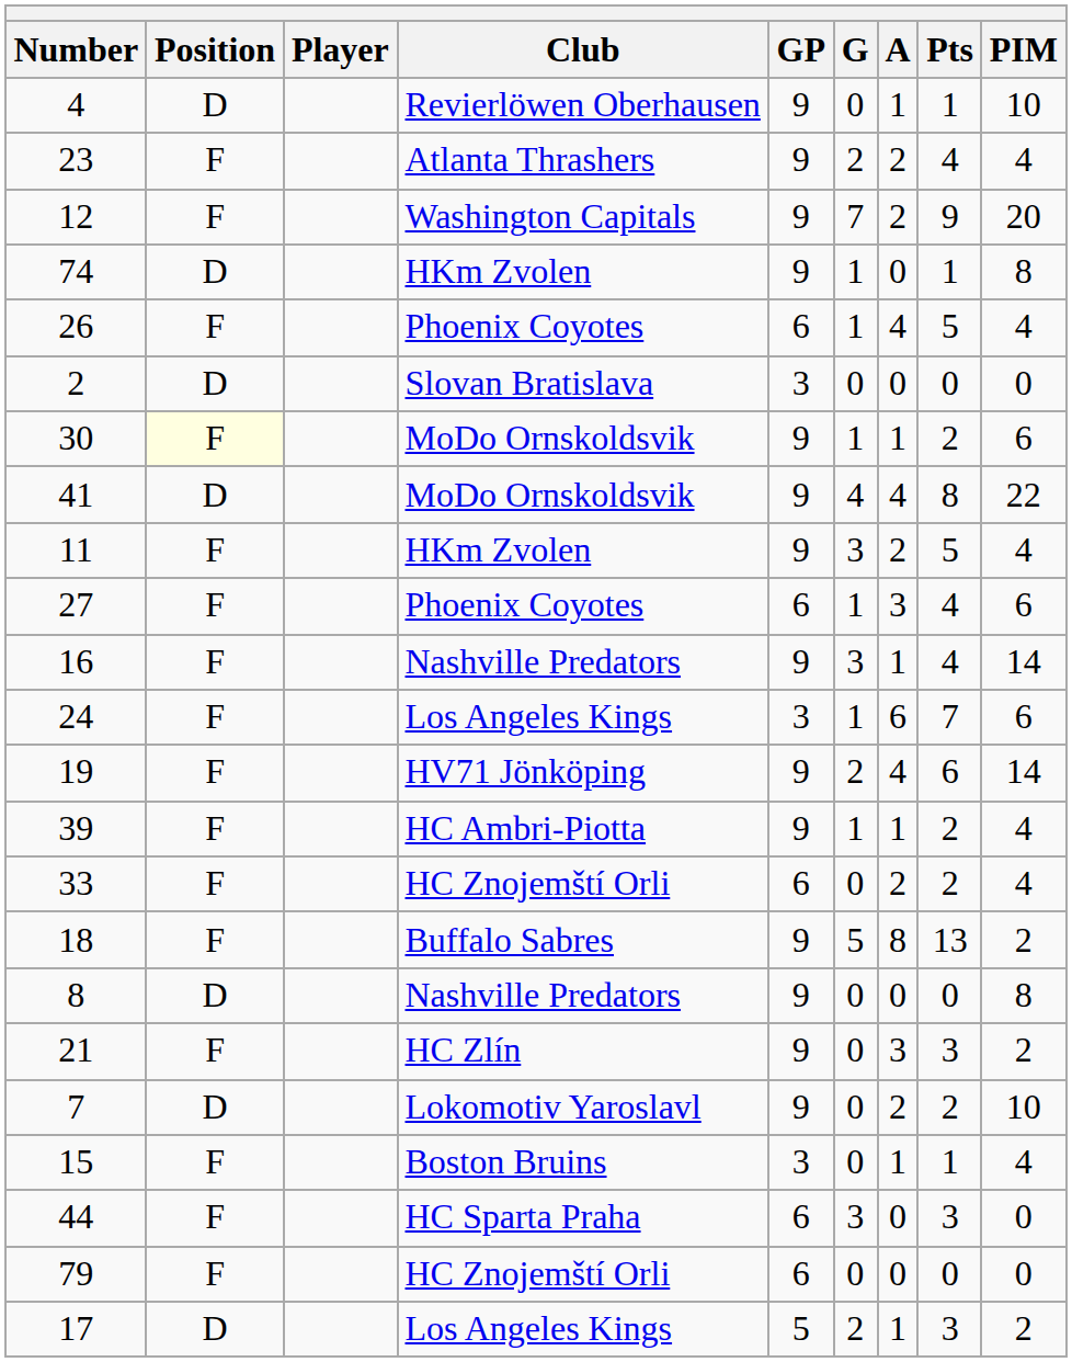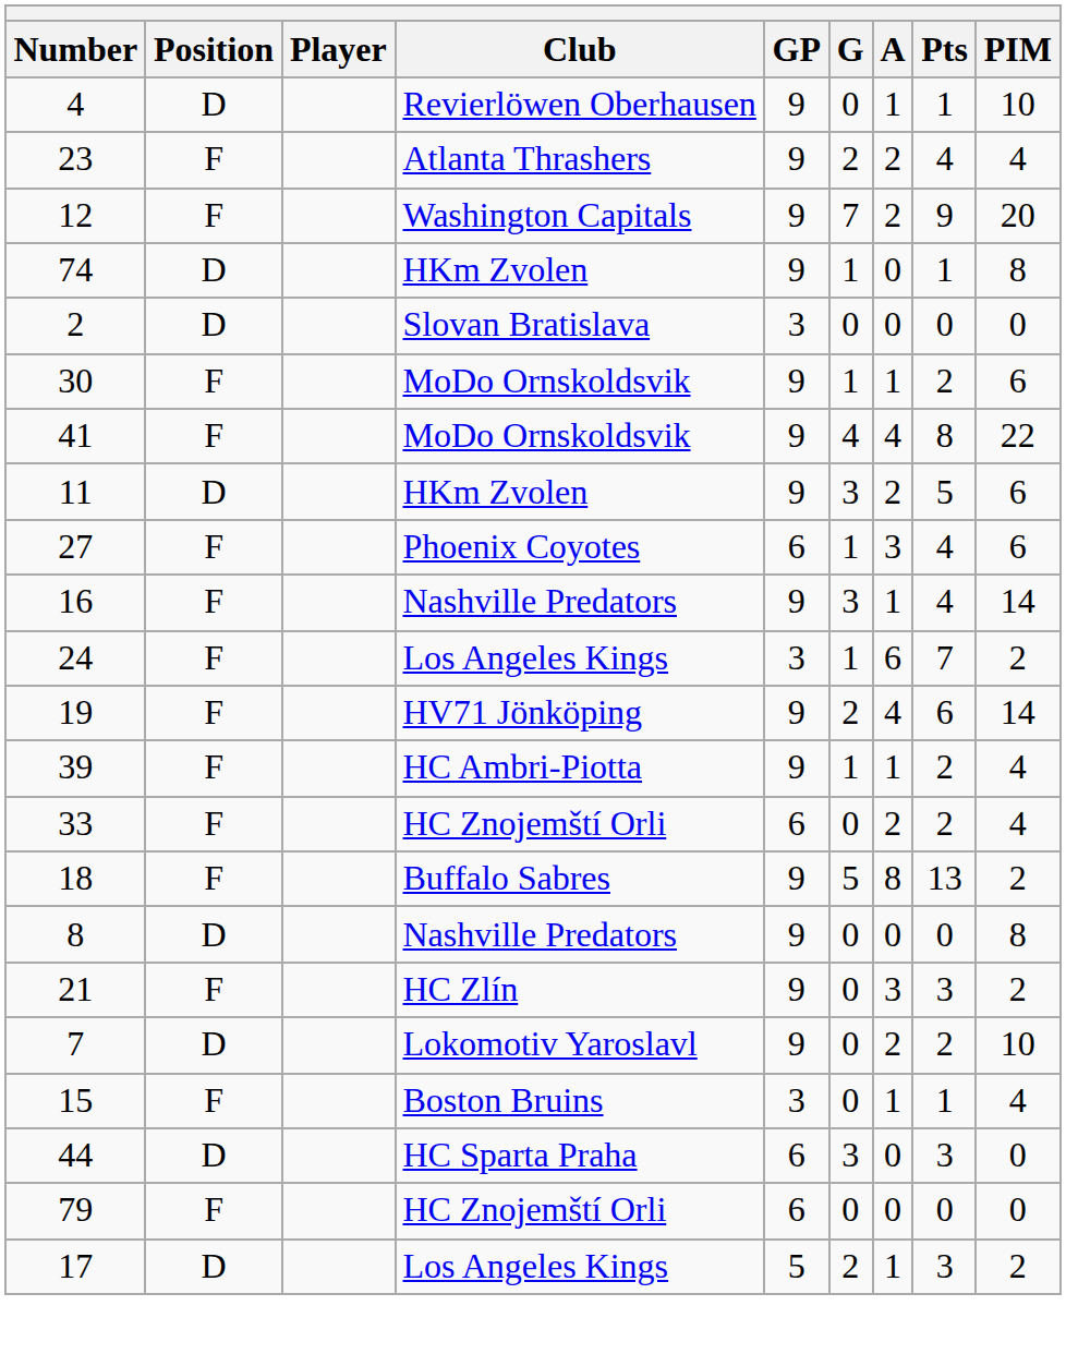- row: 26 | F | Phoenix Coyotes | 6 | 1 | 4 | 5 | 4
30 | Position: lightyellow background -> no background
41 | Position: D -> F
11 | Position: F -> D
11 | PIM: 4 -> 6
24 | PIM: 6 -> 2
44 | Position: F -> D
